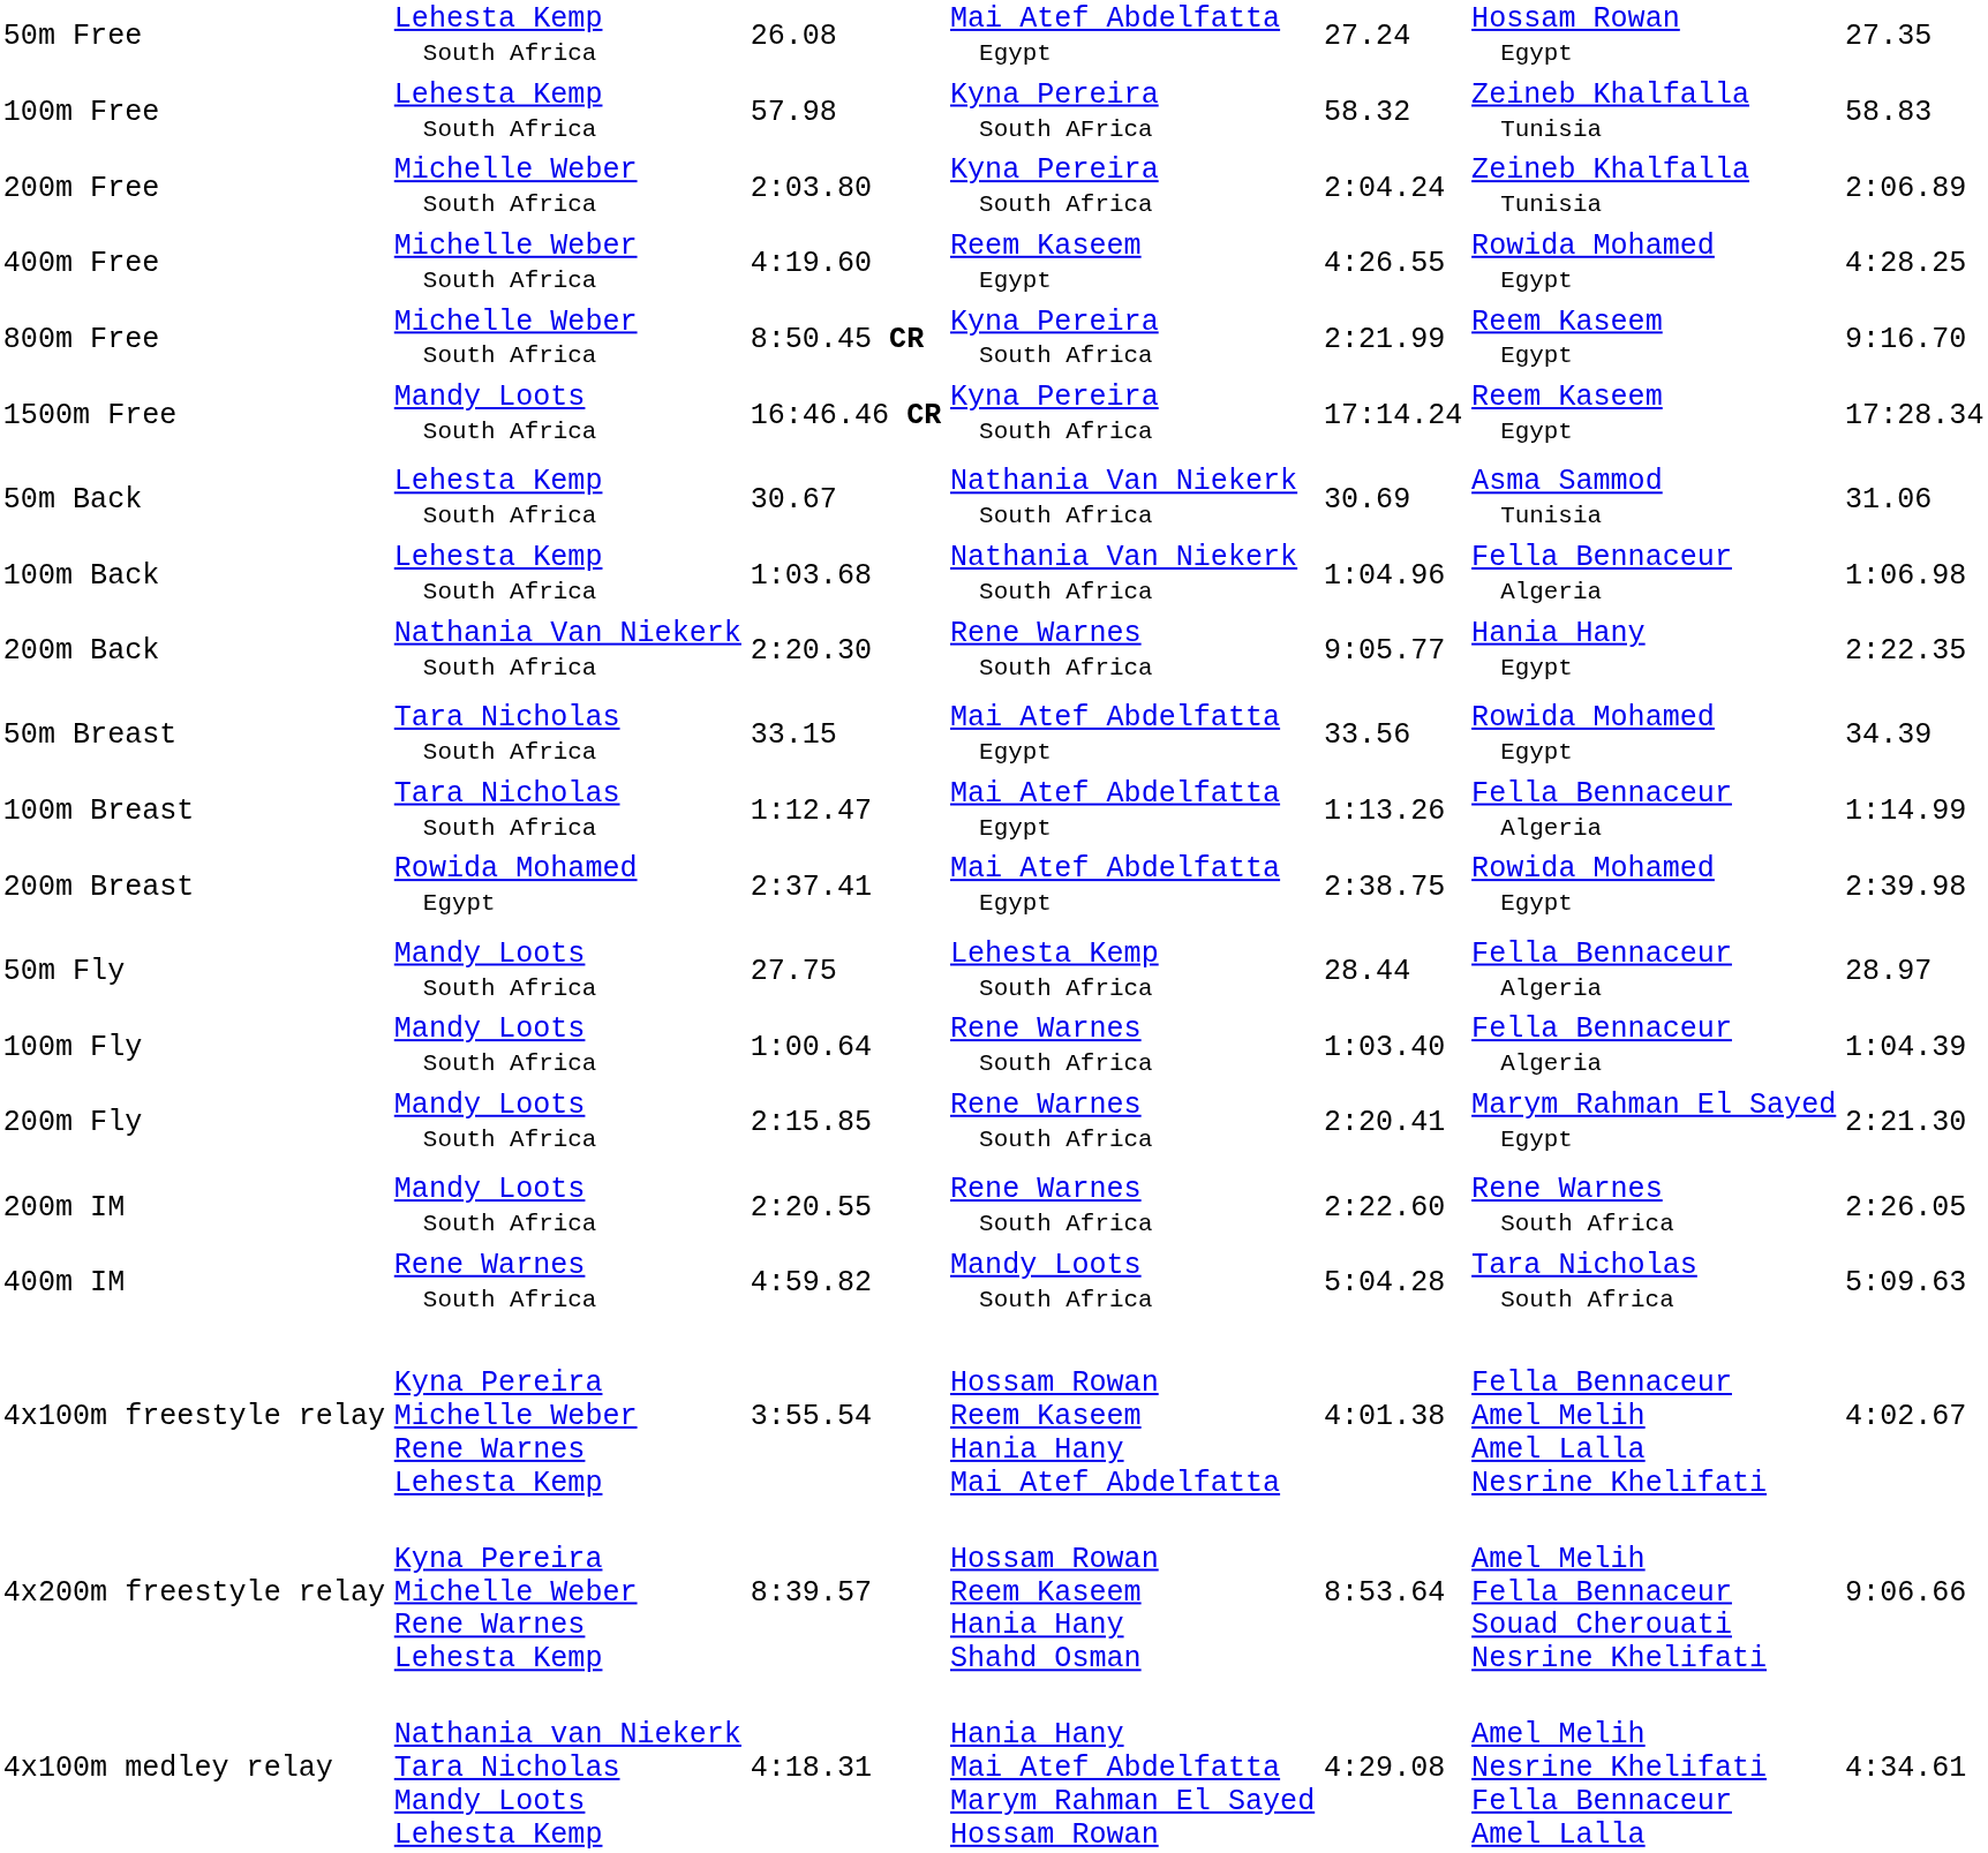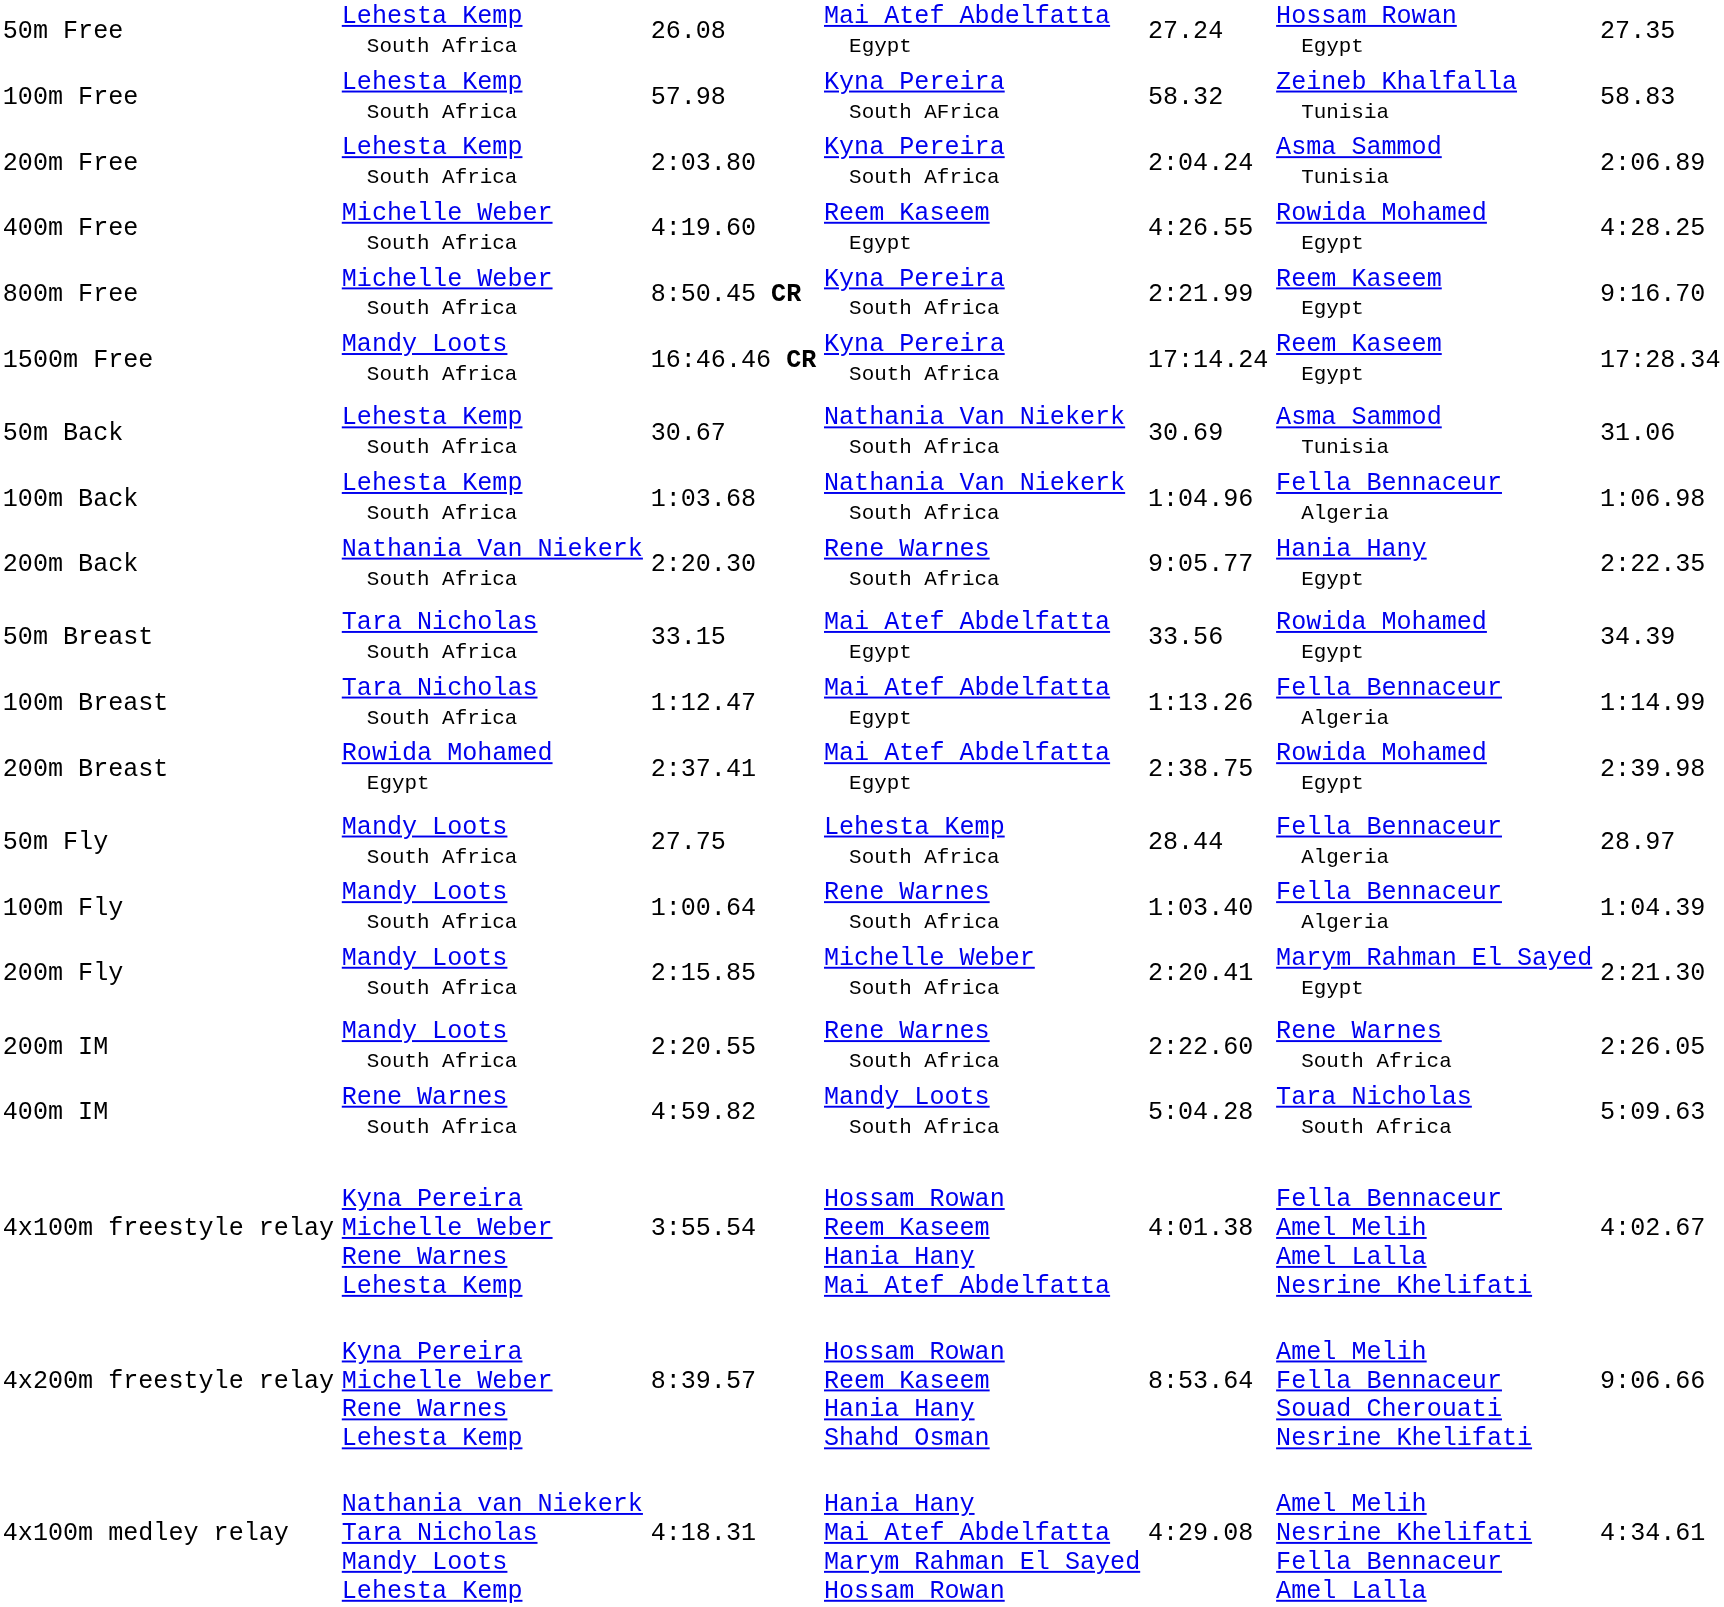200m Free | column 2: Michelle Weber South Africa -> Lehesta Kemp South Africa
200m Free | column 6: Zeineb Khalfalla Tunisia -> Asma Sammod Tunisia
200m Fly | column 4: Rene Warnes South Africa -> Michelle Weber South Africa
